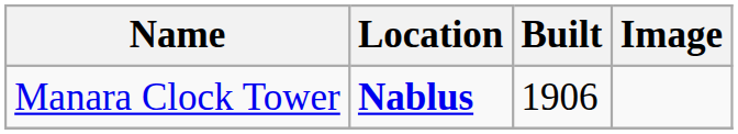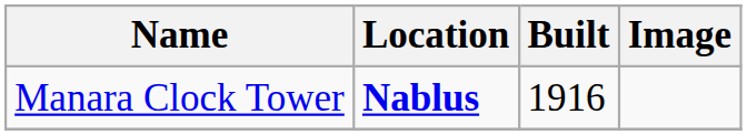Manara Clock Tower | Built: 1906 -> 1916
